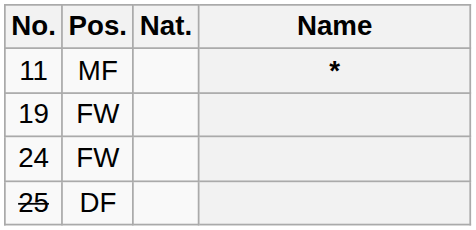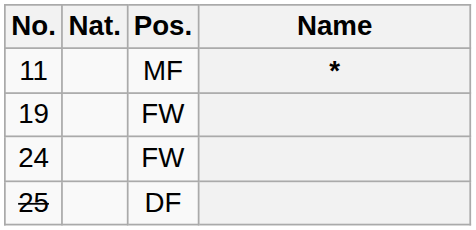columns swapped: Pos. <-> Nat.
